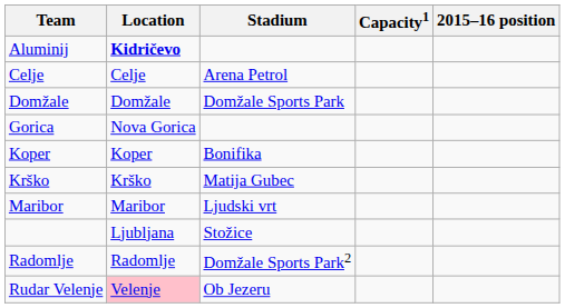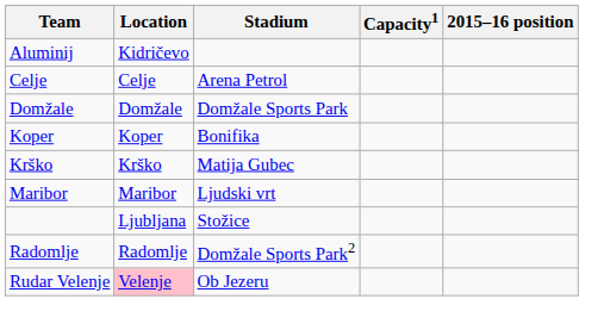Aluminij | Location: bold -> normal
- row: Gorica | Nova Gorica
